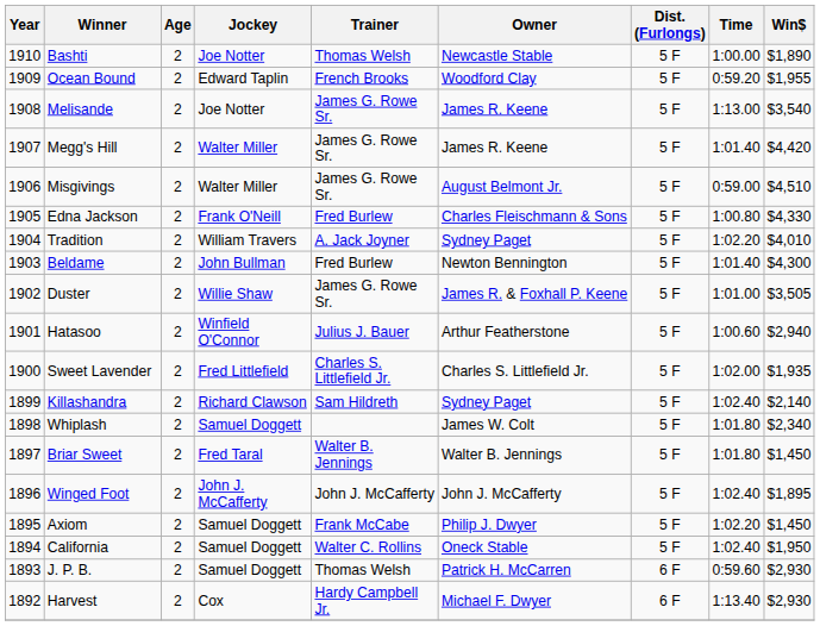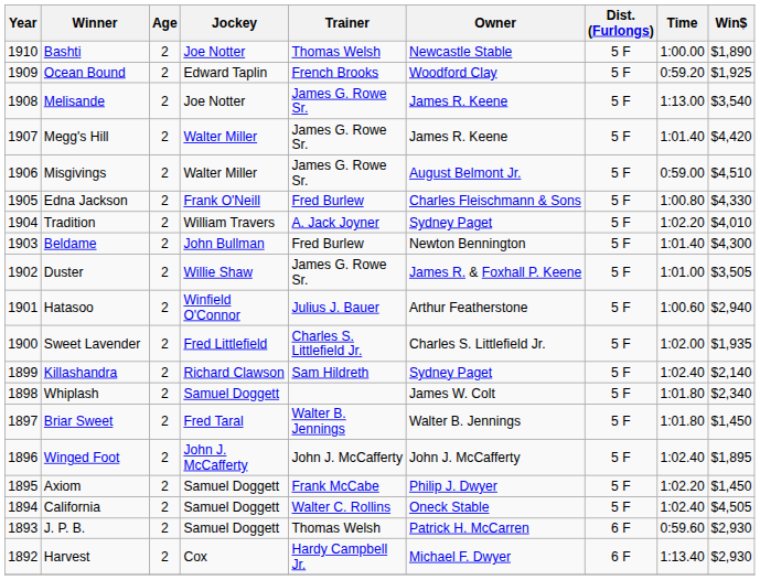Ocean Bound | Win$: $1,955 -> $1,925
California | Win$: $1,950 -> $4,505
